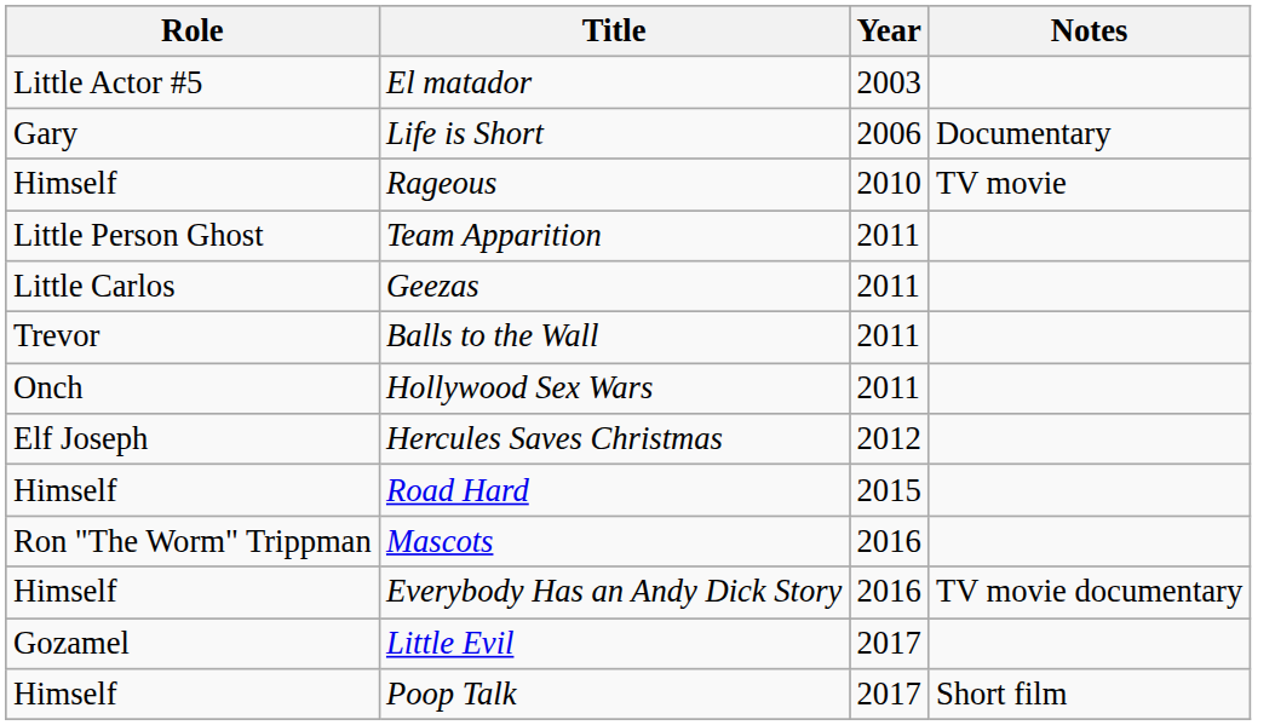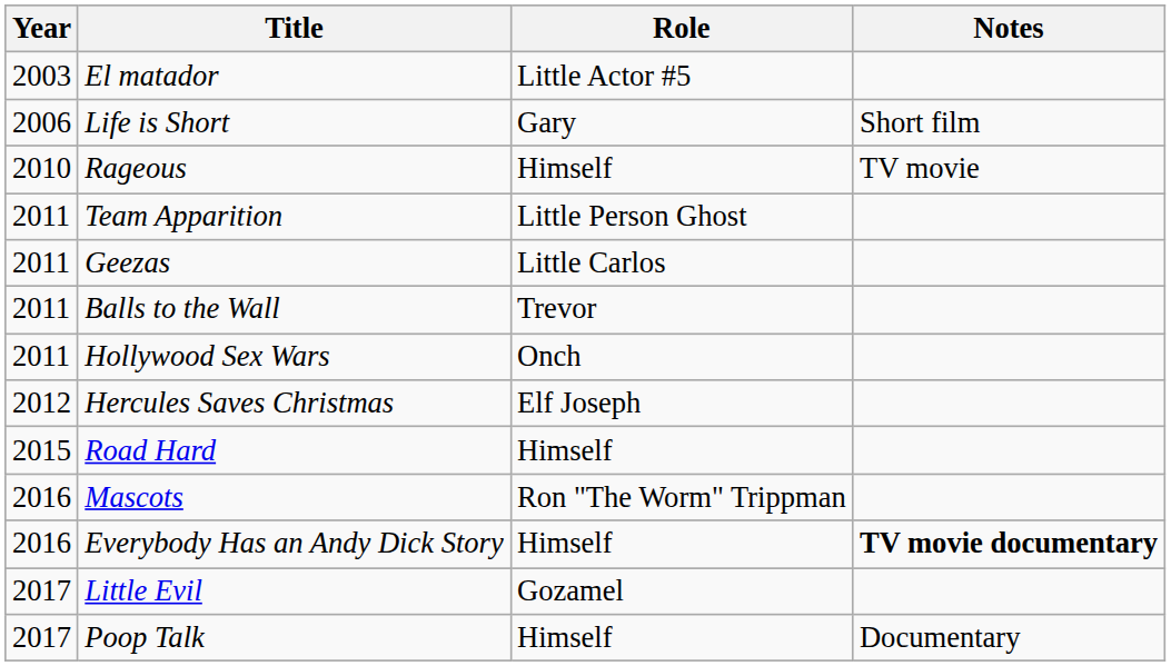columns swapped: Year <-> Role
Life is Short | Notes: Documentary -> Short film
Everybody Has an Andy Dick Story | Notes: normal -> bold
Poop Talk | Notes: Short film -> Documentary
